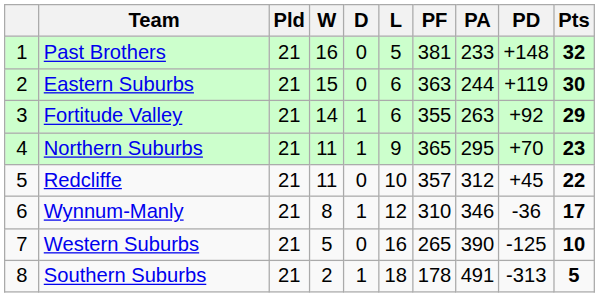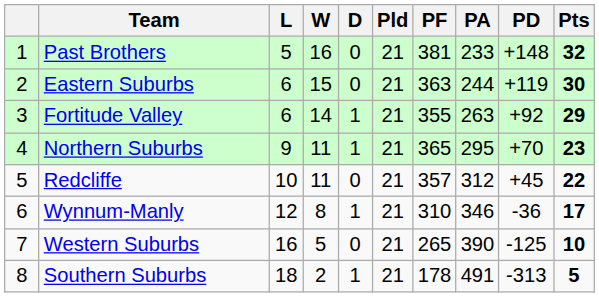columns swapped: Pld <-> L
